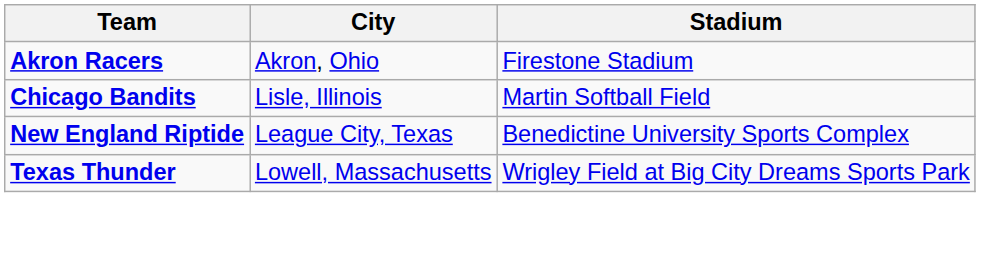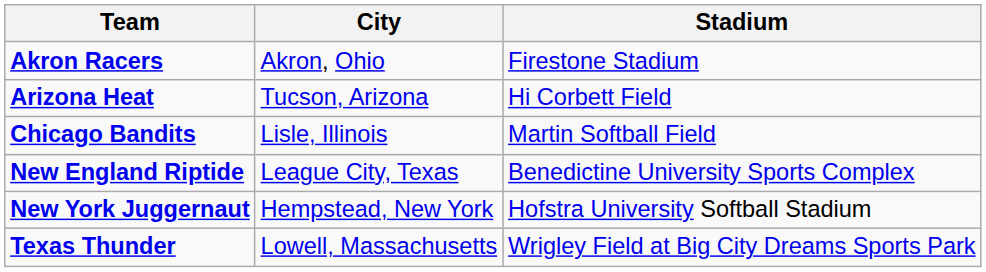+ row: Arizona Heat | Tucson, Arizona | Hi Corbett Field
+ row: New York Juggernaut | Hempstead, New York | Hofstra University Softball Stadium
